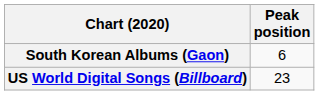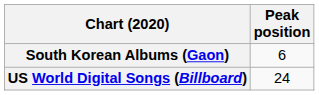US World Digital Songs (Billboard) | Peak position: 23 -> 24
